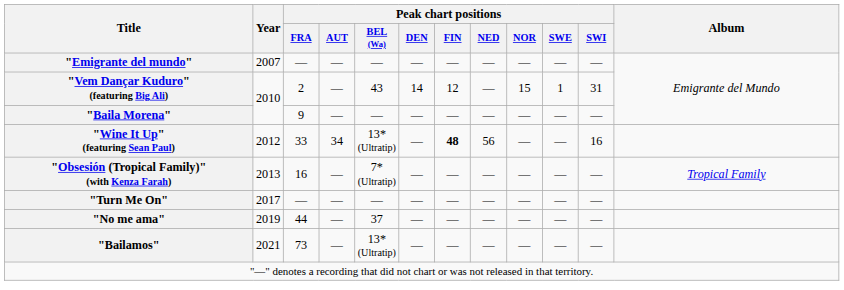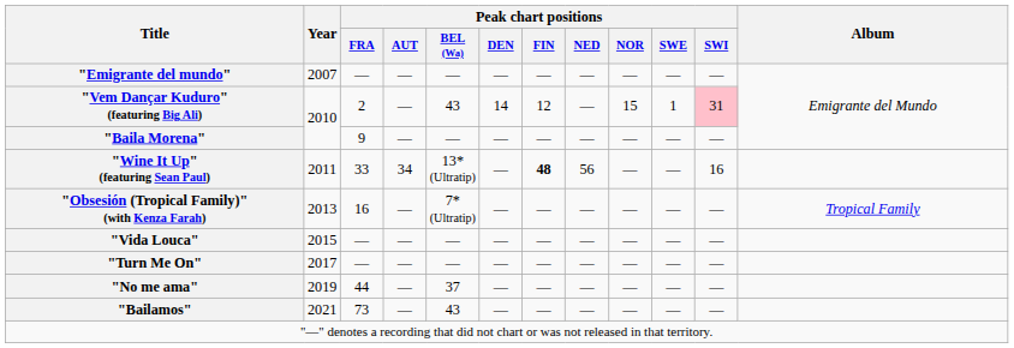"Vem Dançar Kuduro" (featuring Big Ali) | Peak chart positions / SWI: no background -> pink background
"Wine It Up" (featuring Sean Paul) | Year: 2012 -> 2011
+ row: "Vida Louca" | 2015 | — | — | — | — | — | — | — | — | —
"Bailamos" | Peak chart positions / BEL (Wa): 13* (Ultratip) -> 43
